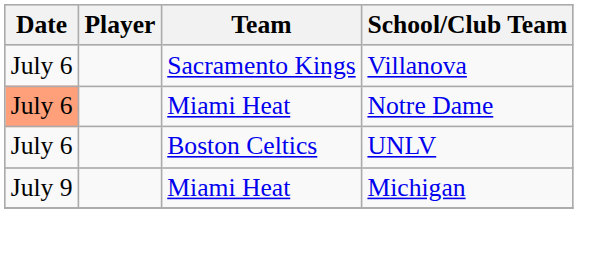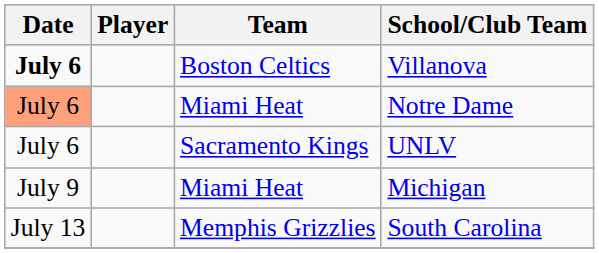Villanova | Date: normal -> bold
Villanova | Team: Sacramento Kings -> Boston Celtics
UNLV | Team: Boston Celtics -> Sacramento Kings
+ row: July 13 | Memphis Grizzlies | South Carolina
